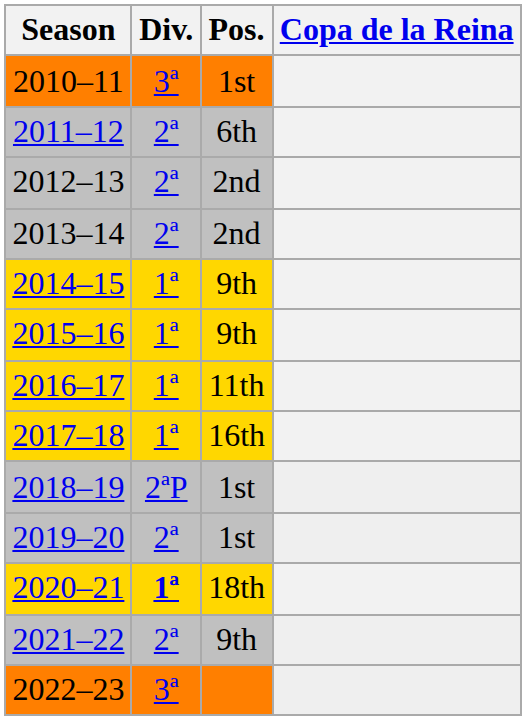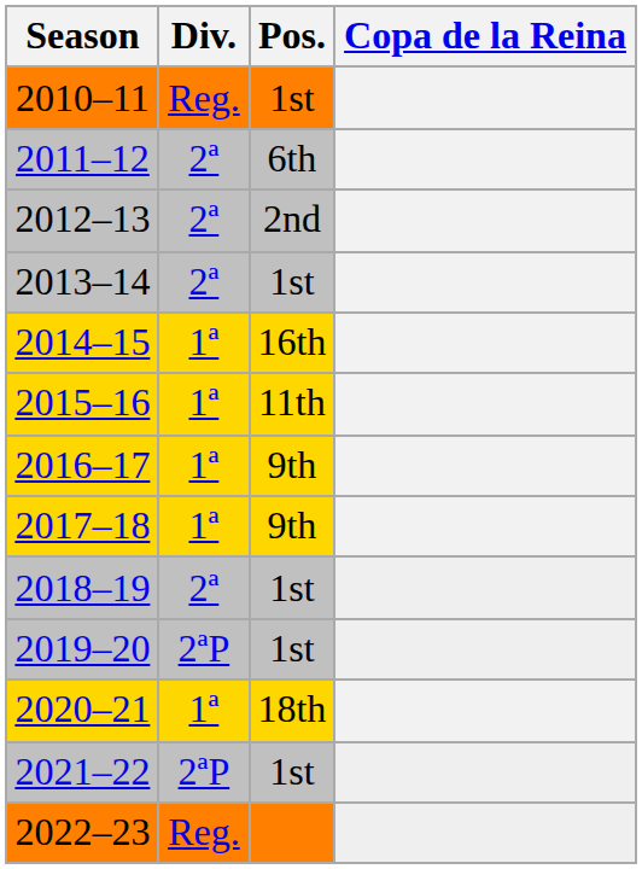2010–11 | Div.: 3ª -> Reg.
2013–14 | Pos.: 2nd -> 1st
2014–15 | Pos.: 9th -> 16th
2015–16 | Pos.: 9th -> 11th
2016–17 | Pos.: 11th -> 9th
2017–18 | Pos.: 16th -> 9th
2018–19 | Div.: 2ªP -> 2ª
2019–20 | Div.: 2ª -> 2ªP
2020–21 | Div.: bold -> normal
2021–22 | Div.: 2ª -> 2ªP
2021–22 | Pos.: 9th -> 1st
2022–23 | Div.: 3ª -> Reg.
